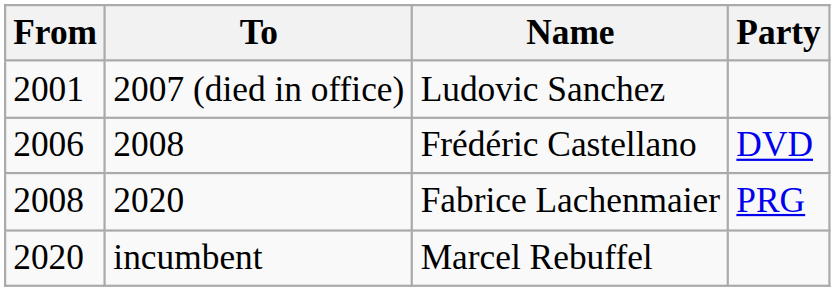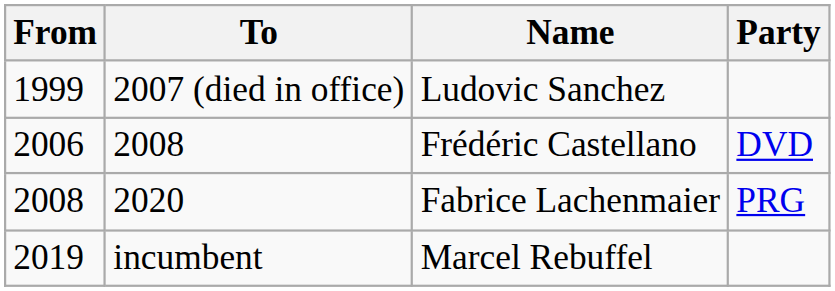2007 (died in office) | From: 2001 -> 1999
incumbent | From: 2020 -> 2019
